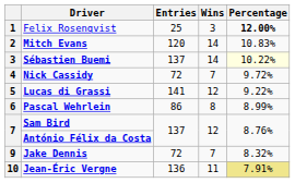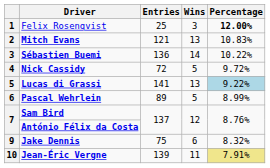Mitch Evans | Entries: 120 -> 121
Mitch Evans | Wins: 14 -> 13
Sébastien Buemi | Entries: 137 -> 136
Sébastien Buemi | Percentage: lightyellow background -> no background
Nick Cassidy | Wins: 7 -> 5
Lucas di Grassi | Wins: 12 -> 13
Lucas di Grassi | Percentage: no background -> lightblue background
Pascal Wehrlein | Entries: 86 -> 89
Pascal Wehrlein | Wins: 8 -> 5
Jake Dennis | Entries: 72 -> 75
Jake Dennis | Wins: 7 -> 6
Jean-Éric Vergne | Entries: 136 -> 139
